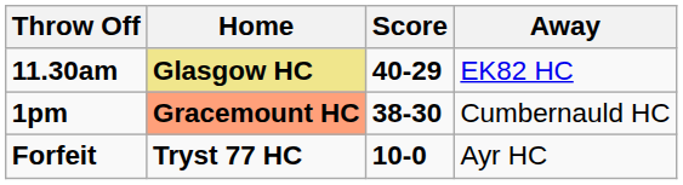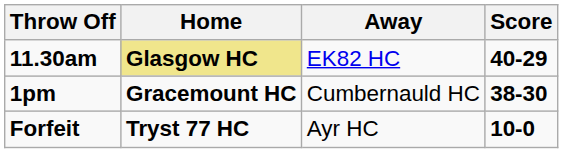columns swapped: Away <-> Score
1pm | Home: lightsalmon background -> no background
